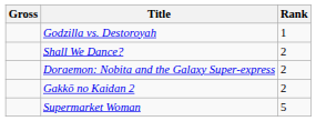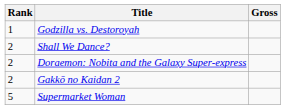columns swapped: Rank <-> Gross
